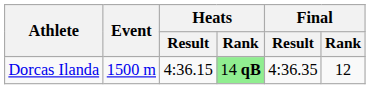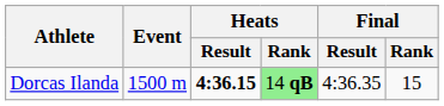Dorcas Ilanda | Heats / Result: normal -> bold
Dorcas Ilanda | Final / Rank: 12 -> 15
